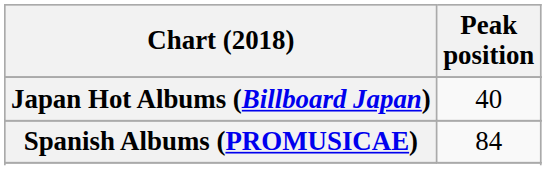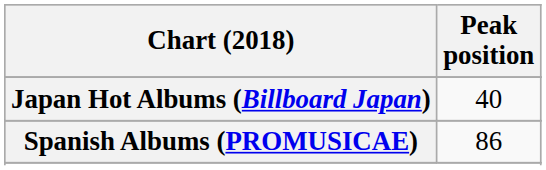Spanish Albums (PROMUSICAE) | Peak position: 84 -> 86
